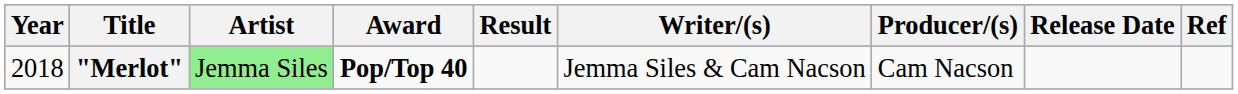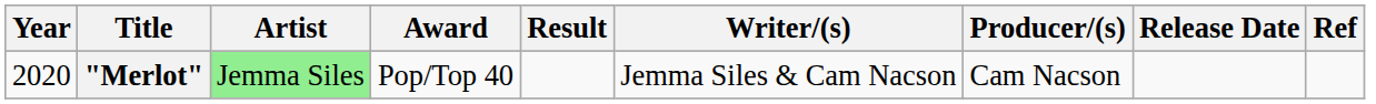"Merlot" | Year: 2018 -> 2020
"Merlot" | Award: bold -> normal
